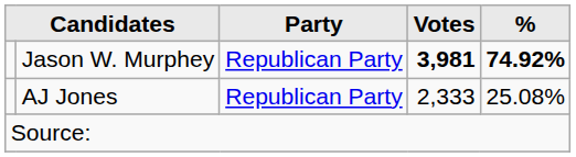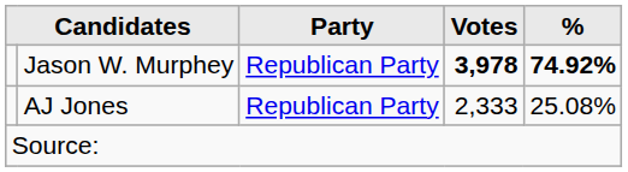Jason W. Murphey | Votes: 3,981 -> 3,978
